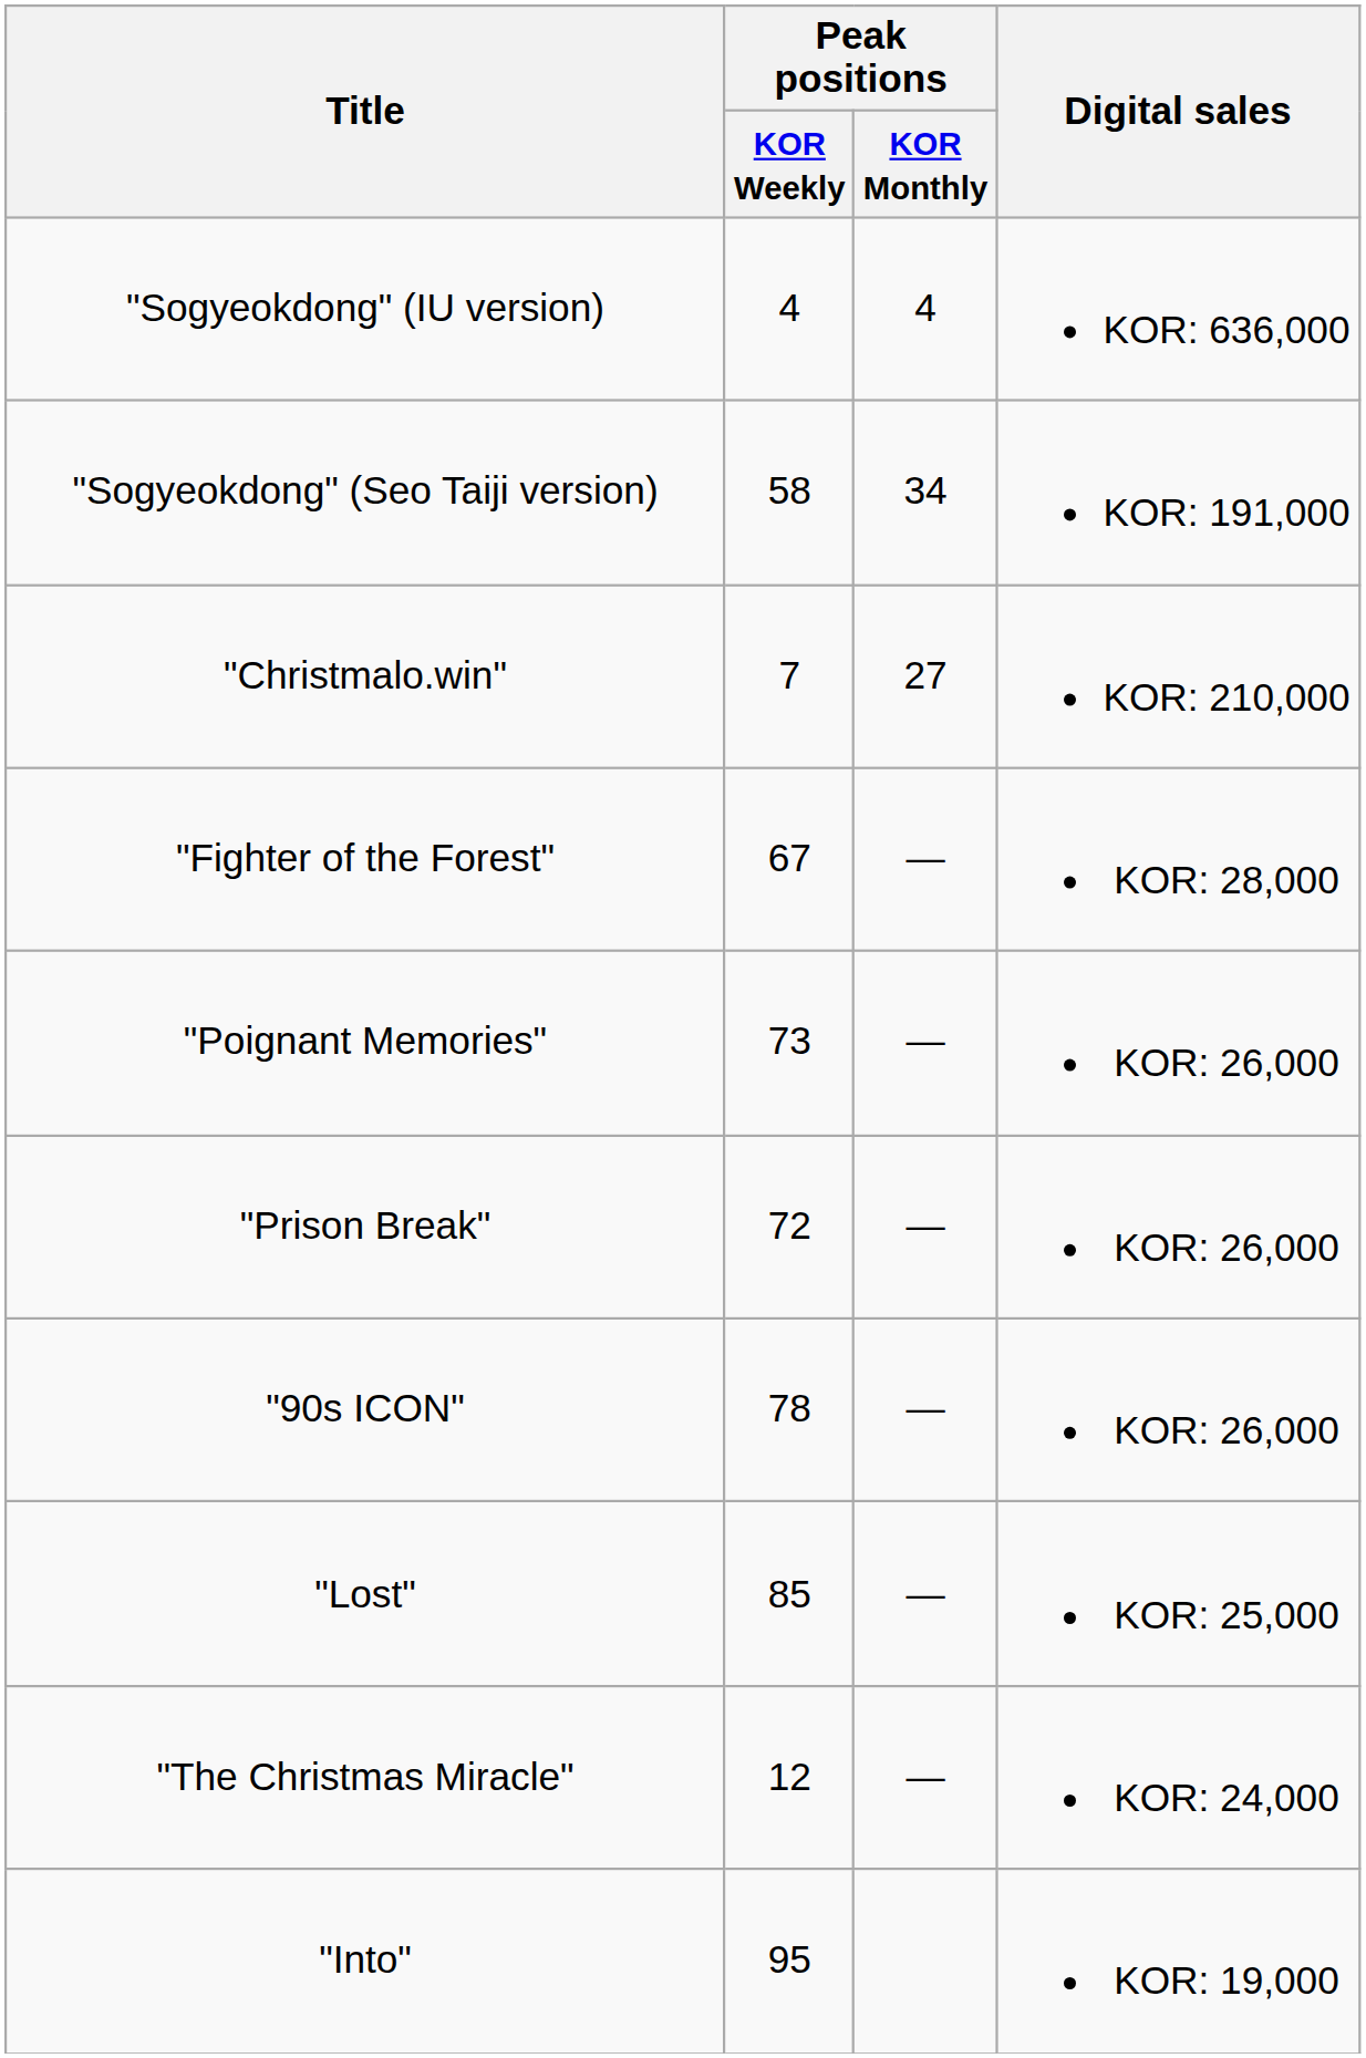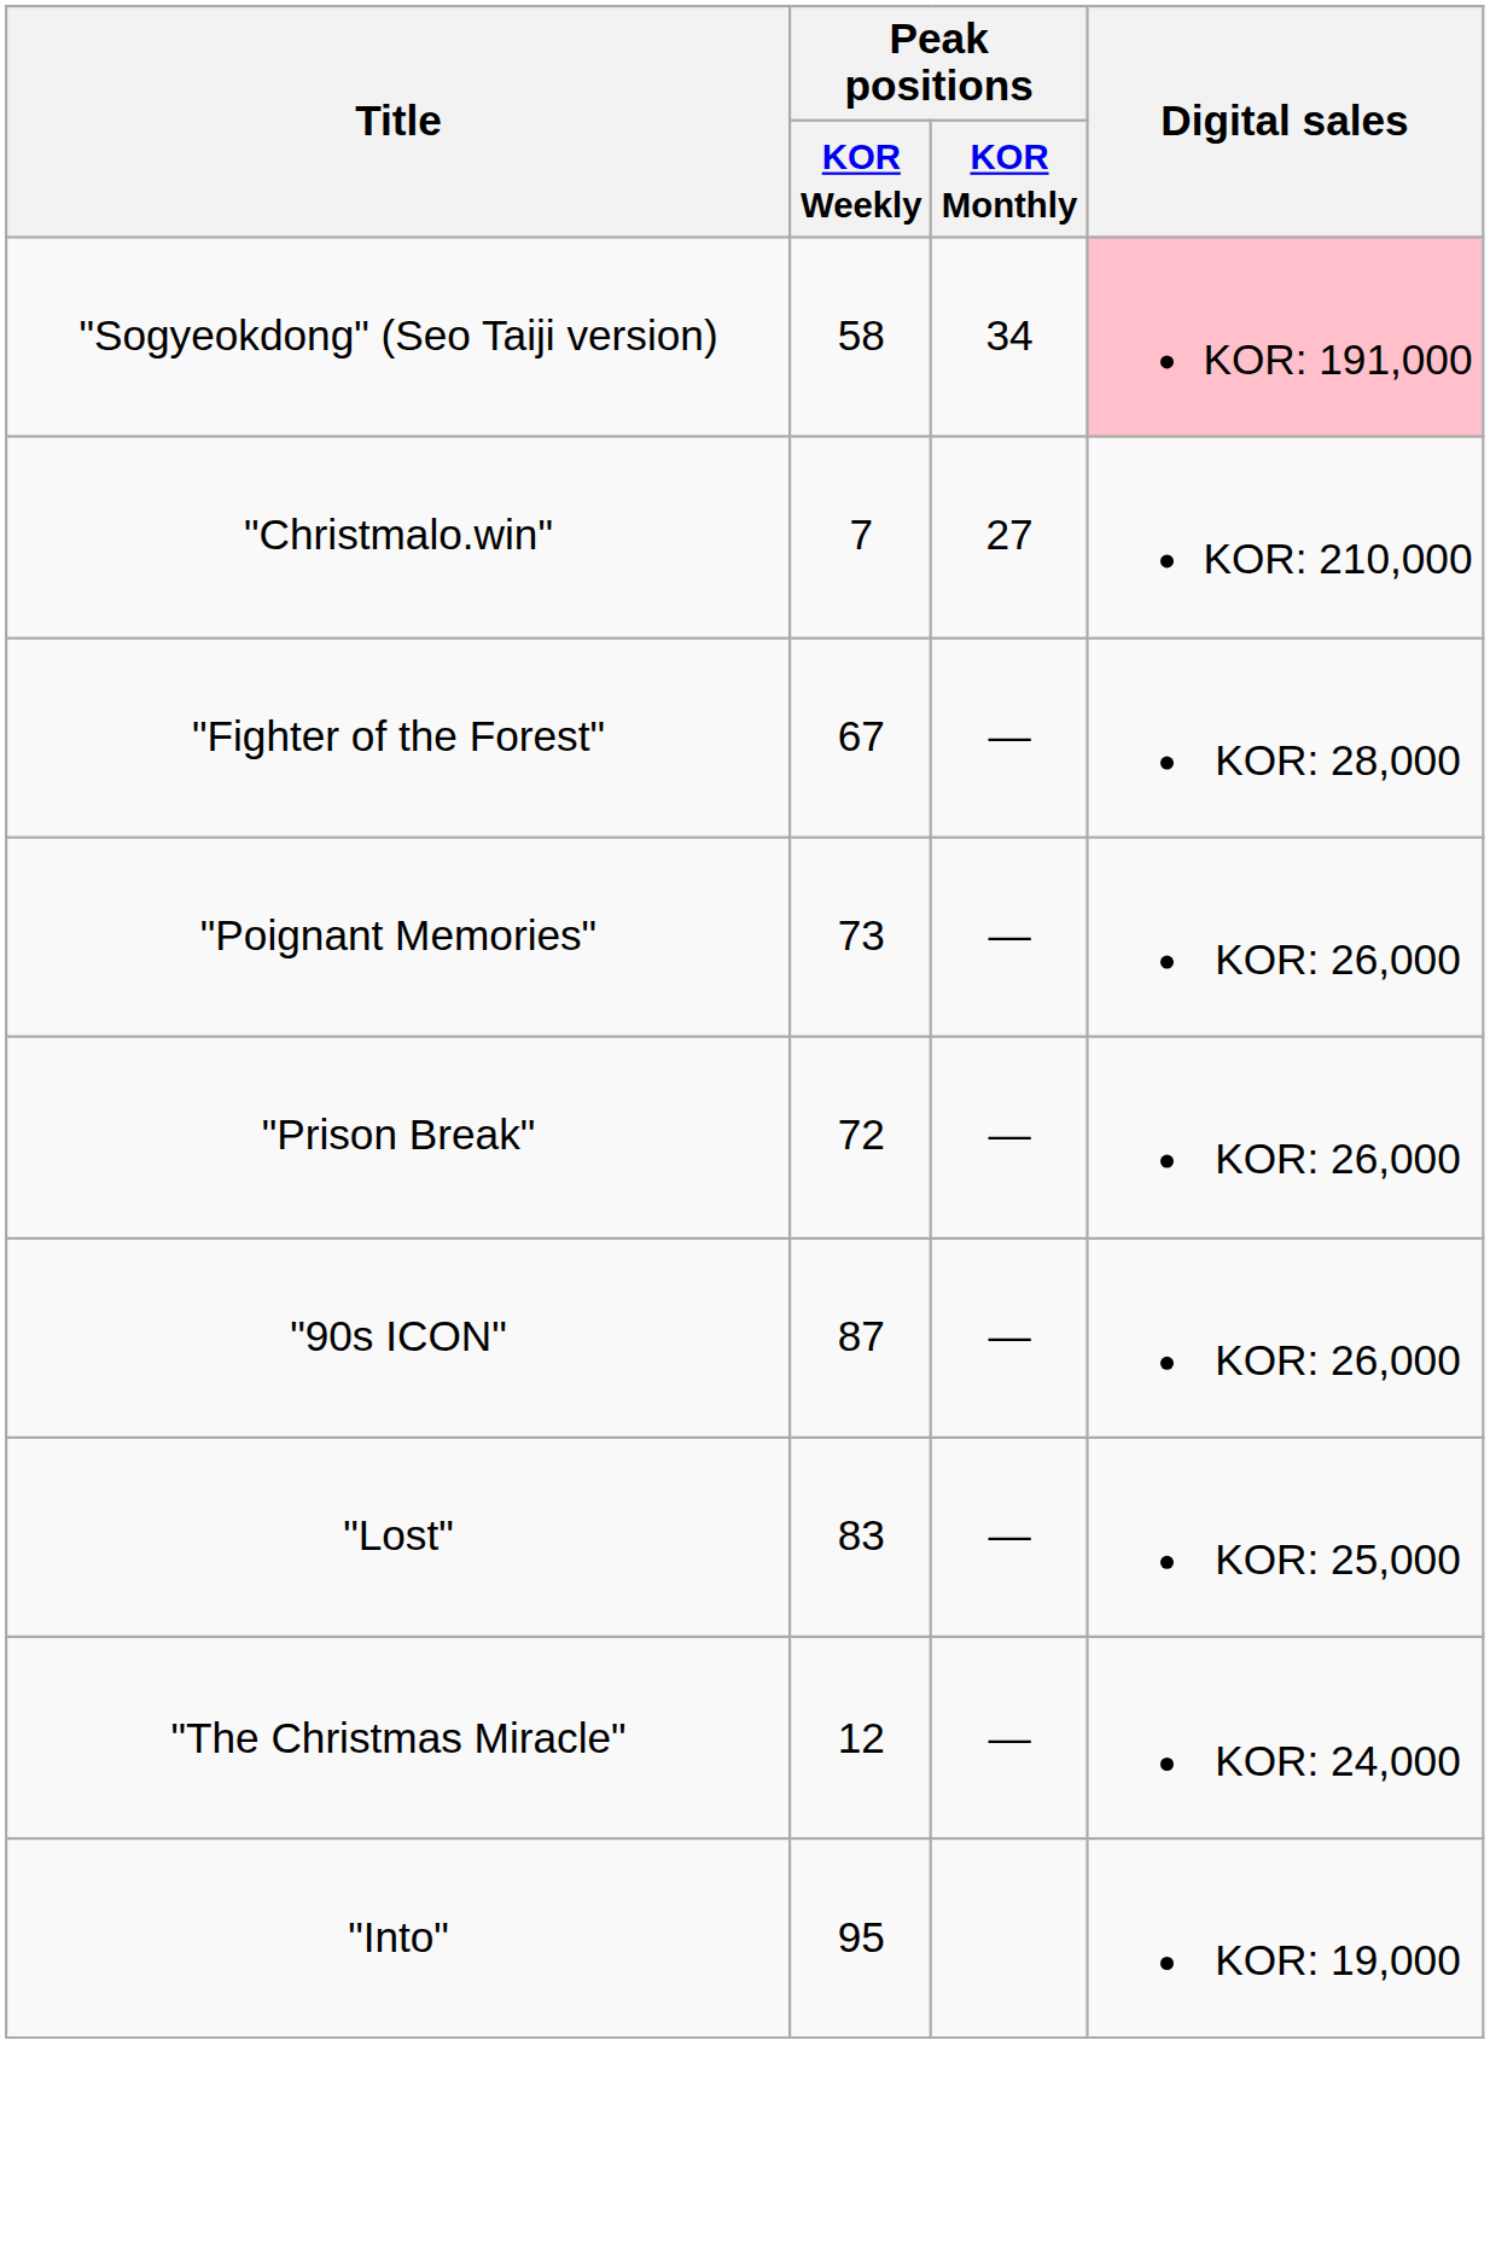- row: "Sogyeokdong" (IU version) | 4 | 4 | KOR: 636,000
"Sogyeokdong" (Seo Taiji version) | Digital sales: no background -> pink background
"90s ICON" | Peak positions / KOR Weekly: 78 -> 87
"Lost" | Peak positions / KOR Weekly: 85 -> 83
